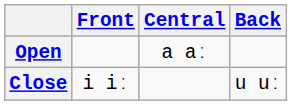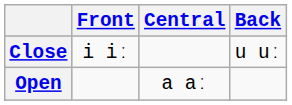rows swapped: Close <-> Open
